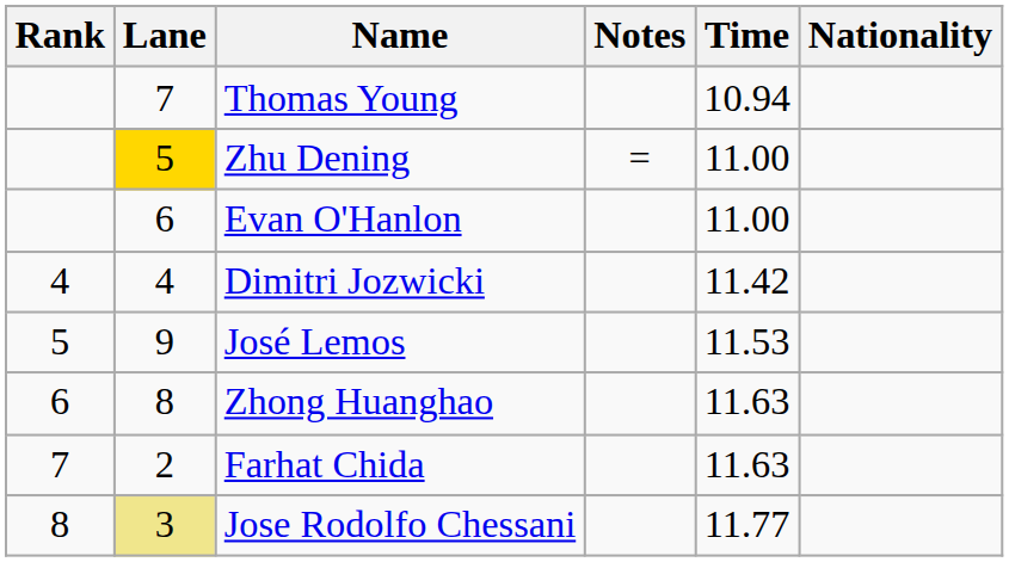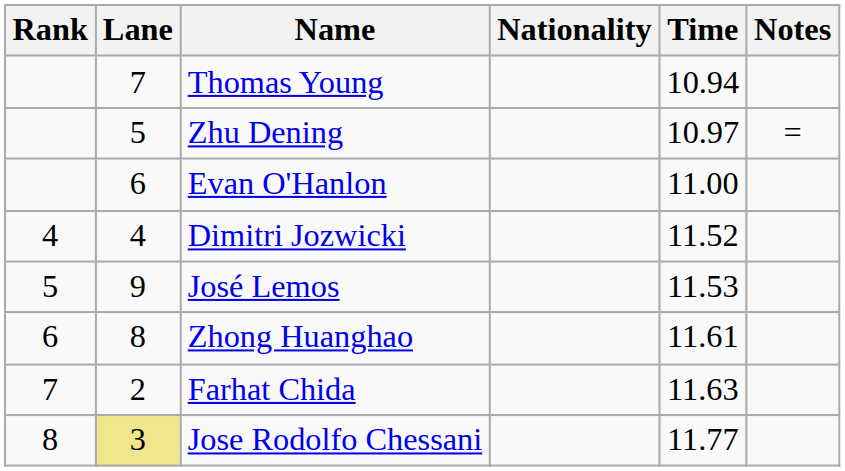columns swapped: Nationality <-> Notes
Zhu Dening | Lane: gold background -> no background
Zhu Dening | Time: 11.00 -> 10.97
Dimitri Jozwicki | Time: 11.42 -> 11.52
Zhong Huanghao | Time: 11.63 -> 11.61
